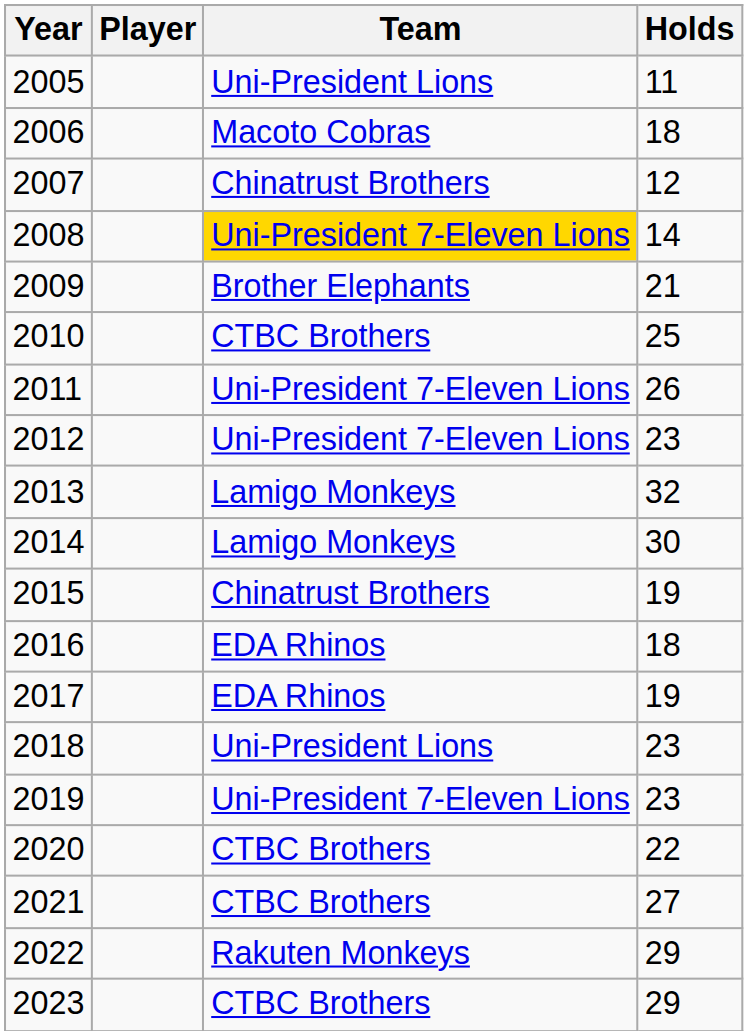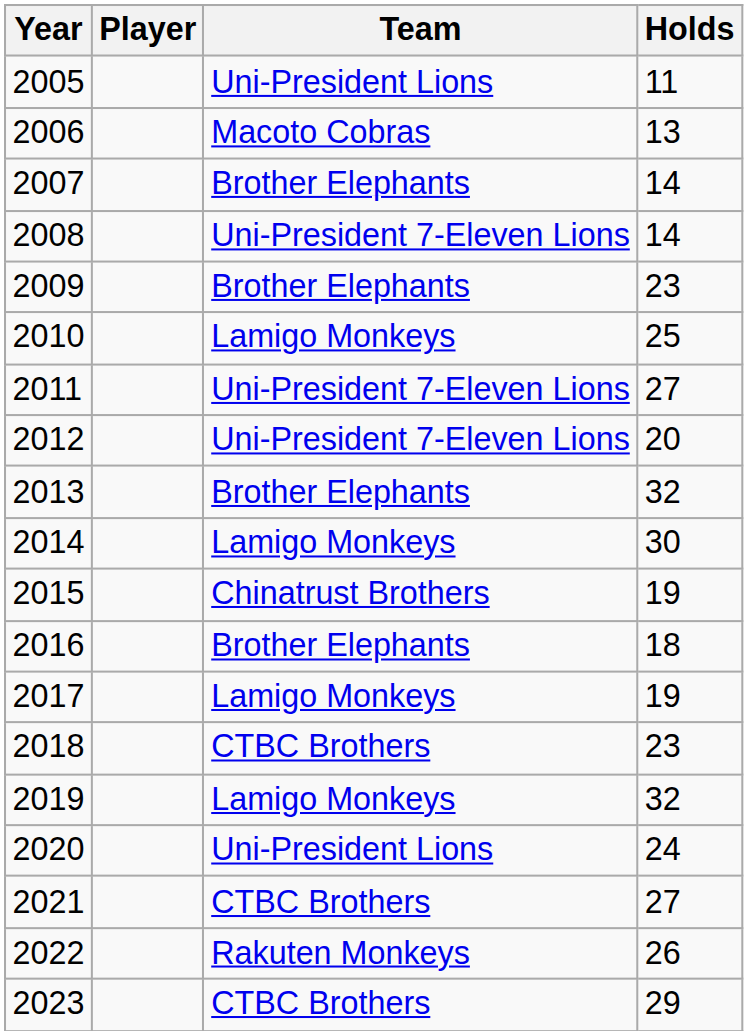2006 | Holds: 18 -> 13
2007 | Team: Chinatrust Brothers -> Brother Elephants
2007 | Holds: 12 -> 14
2008 | Team: gold background -> no background
2009 | Holds: 21 -> 23
2010 | Team: CTBC Brothers -> Lamigo Monkeys
2011 | Holds: 26 -> 27
2012 | Holds: 23 -> 20
2013 | Team: Lamigo Monkeys -> Brother Elephants
2016 | Team: EDA Rhinos -> Brother Elephants
2017 | Team: EDA Rhinos -> Lamigo Monkeys
2018 | Team: Uni-President Lions -> CTBC Brothers
2019 | Team: Uni-President 7-Eleven Lions -> Lamigo Monkeys
2019 | Holds: 23 -> 32
2020 | Team: CTBC Brothers -> Uni-President Lions
2020 | Holds: 22 -> 24
2022 | Holds: 29 -> 26
